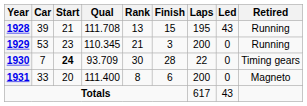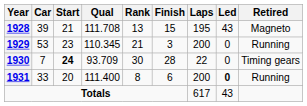1928 | Retired: Running -> Magneto
1931 | Led: normal -> bold
1931 | Retired: Magneto -> Running
